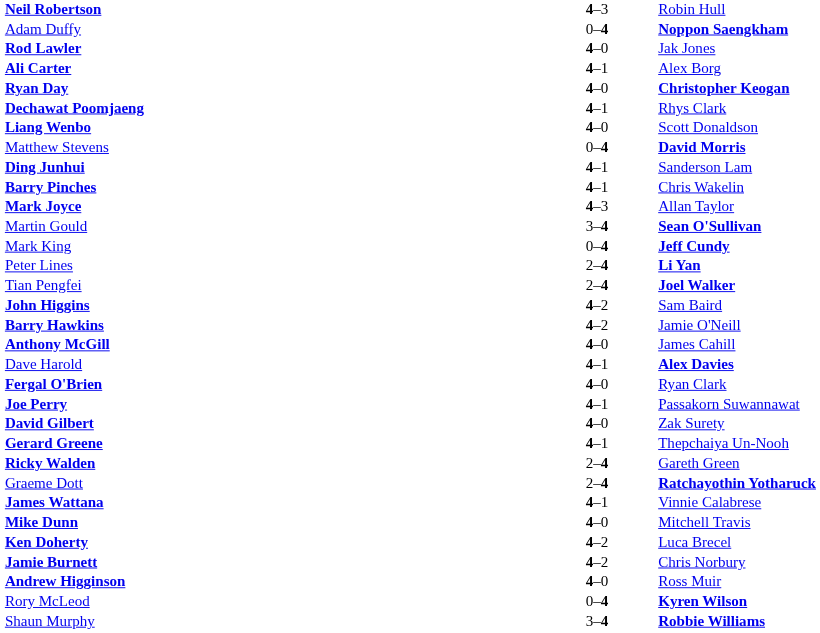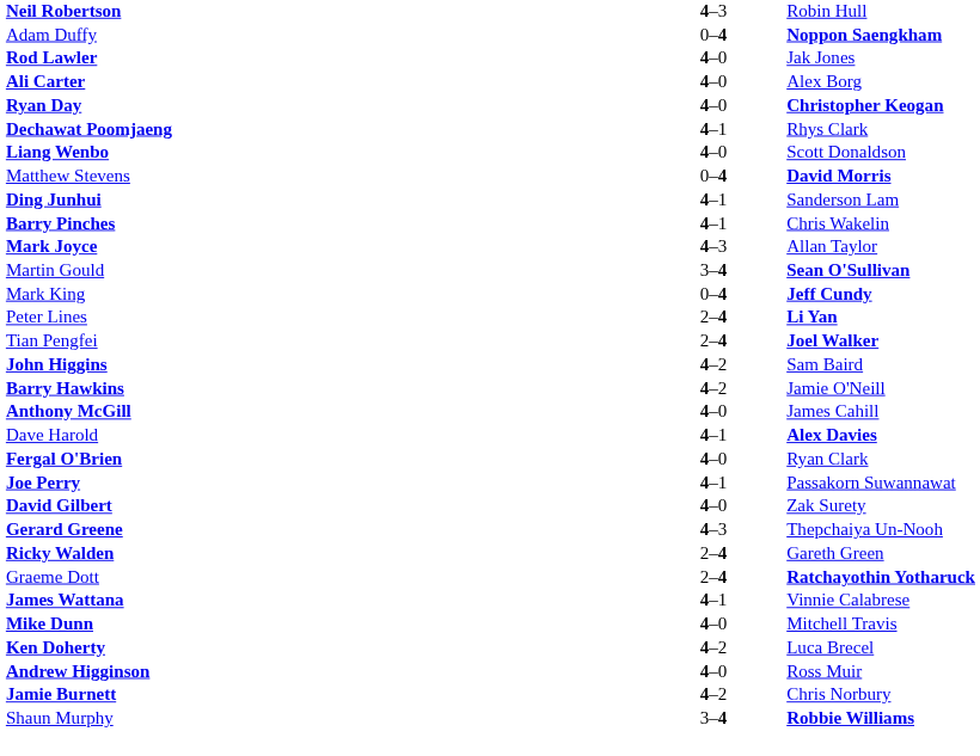Ali Carter | column 2: 4–1 -> 4–0
Gerard Greene | column 2: 4–1 -> 4–3
rows swapped: Andrew Higginson <-> Jamie Burnett
- row: Rory McLeod | 0–4 | Kyren Wilson
